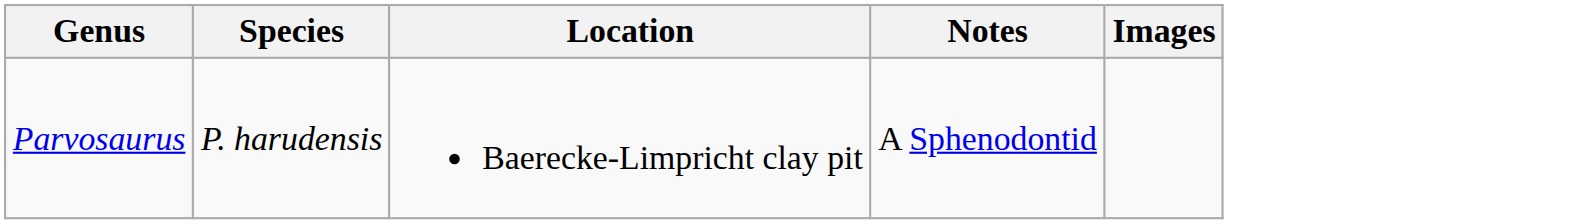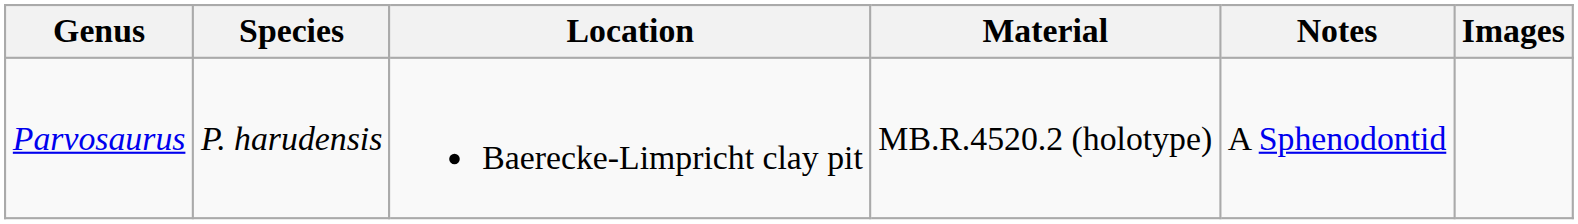+ column: Material | MB.R.4520.2 (holotype)
